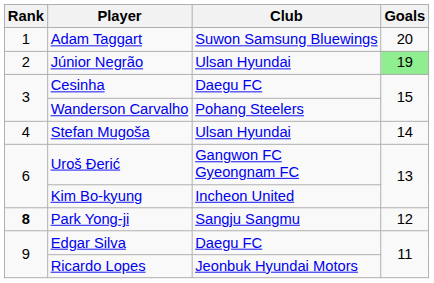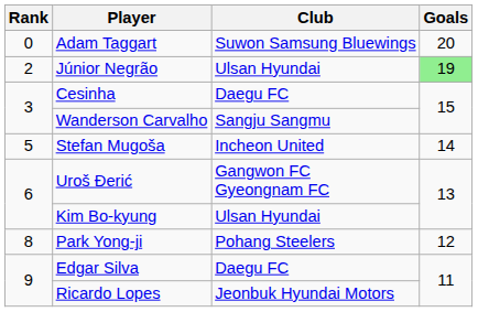Adam Taggart | Rank: 1 -> 0
Wanderson Carvalho | Club: Pohang Steelers -> Sangju Sangmu
Stefan Mugoša | Rank: 4 -> 5
Stefan Mugoša | Club: Ulsan Hyundai -> Incheon United
Kim Bo-kyung | Club: Incheon United -> Ulsan Hyundai
Park Yong-ji | Rank: bold -> normal
Park Yong-ji | Club: Sangju Sangmu -> Pohang Steelers
